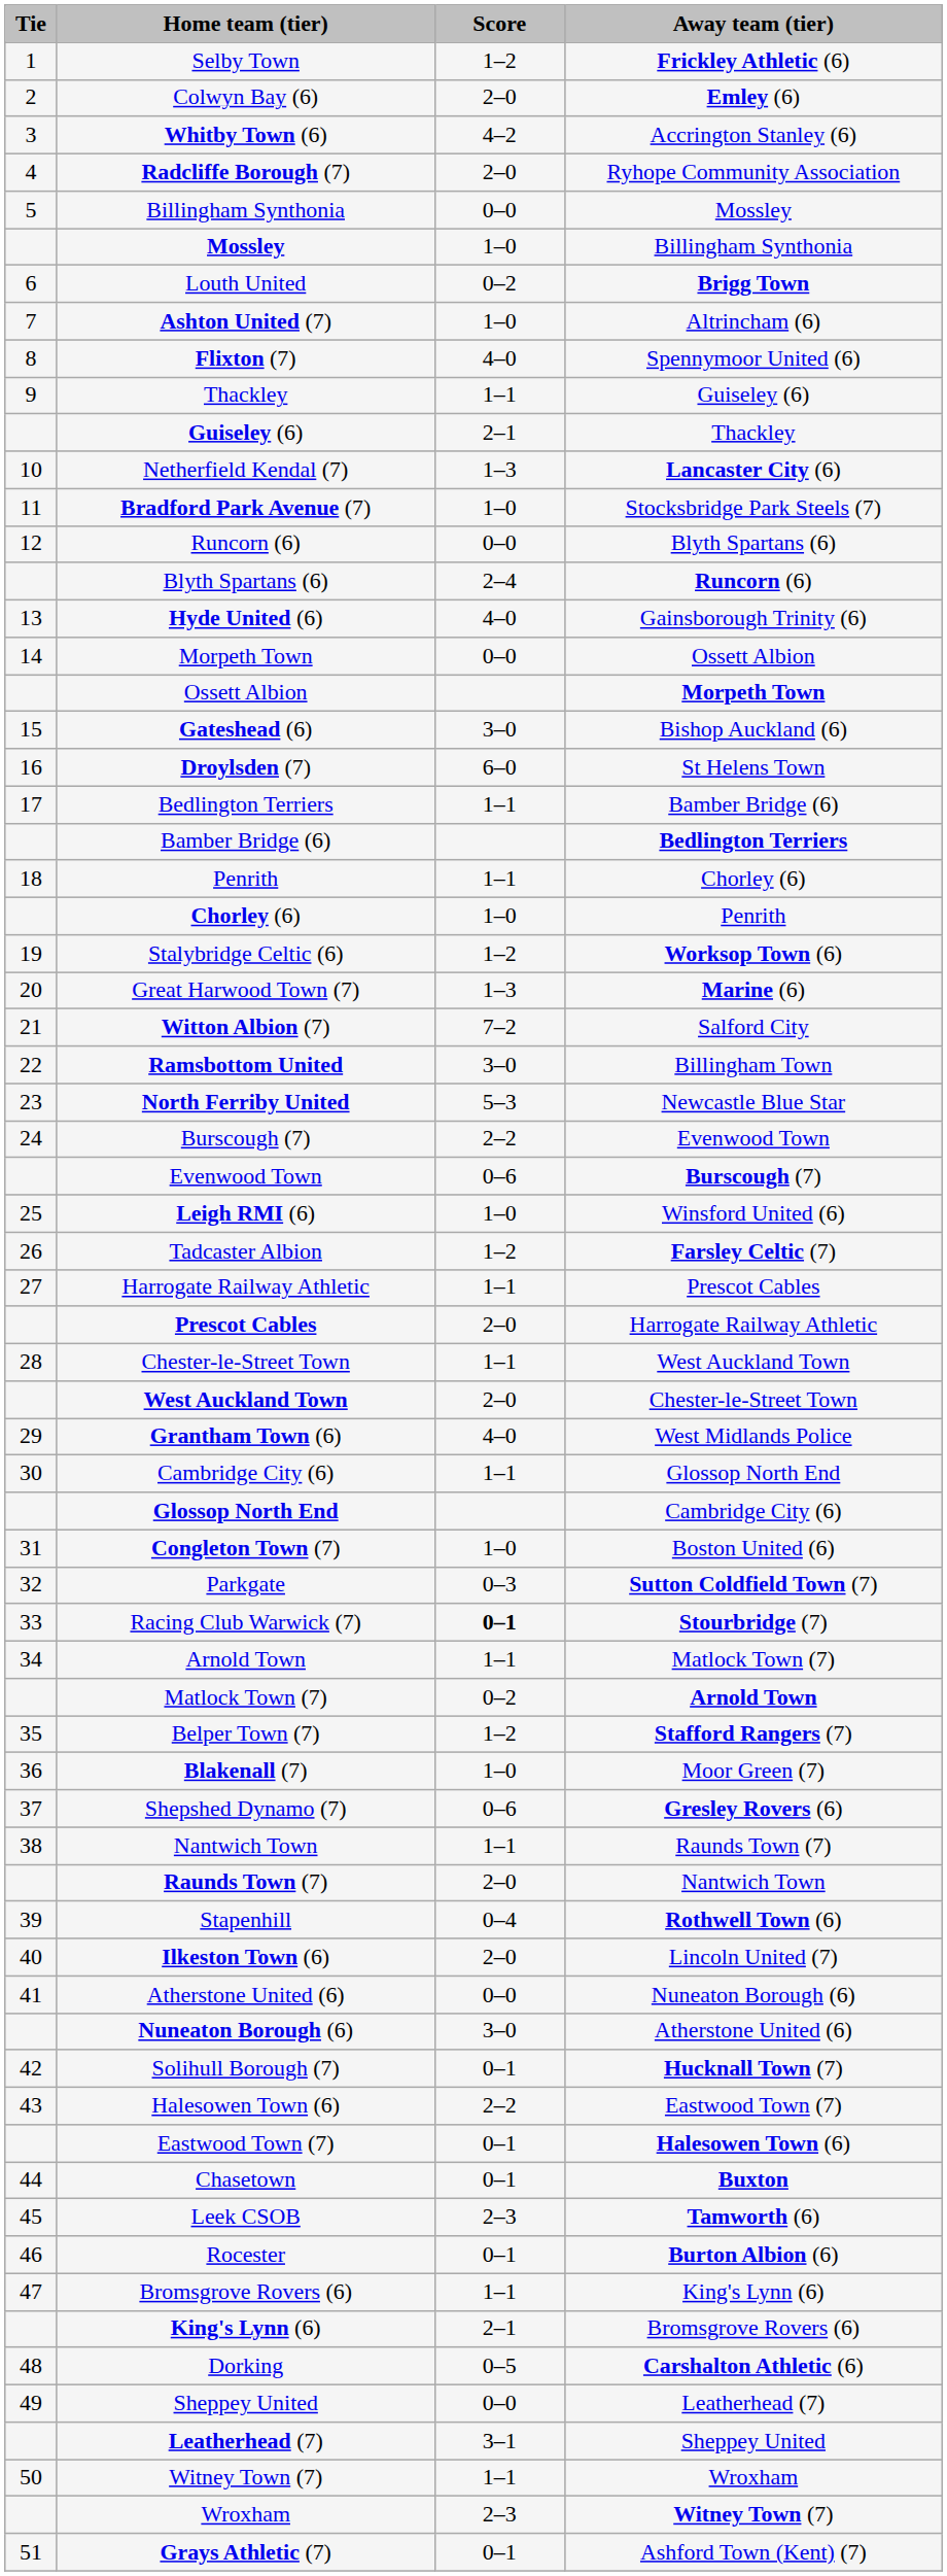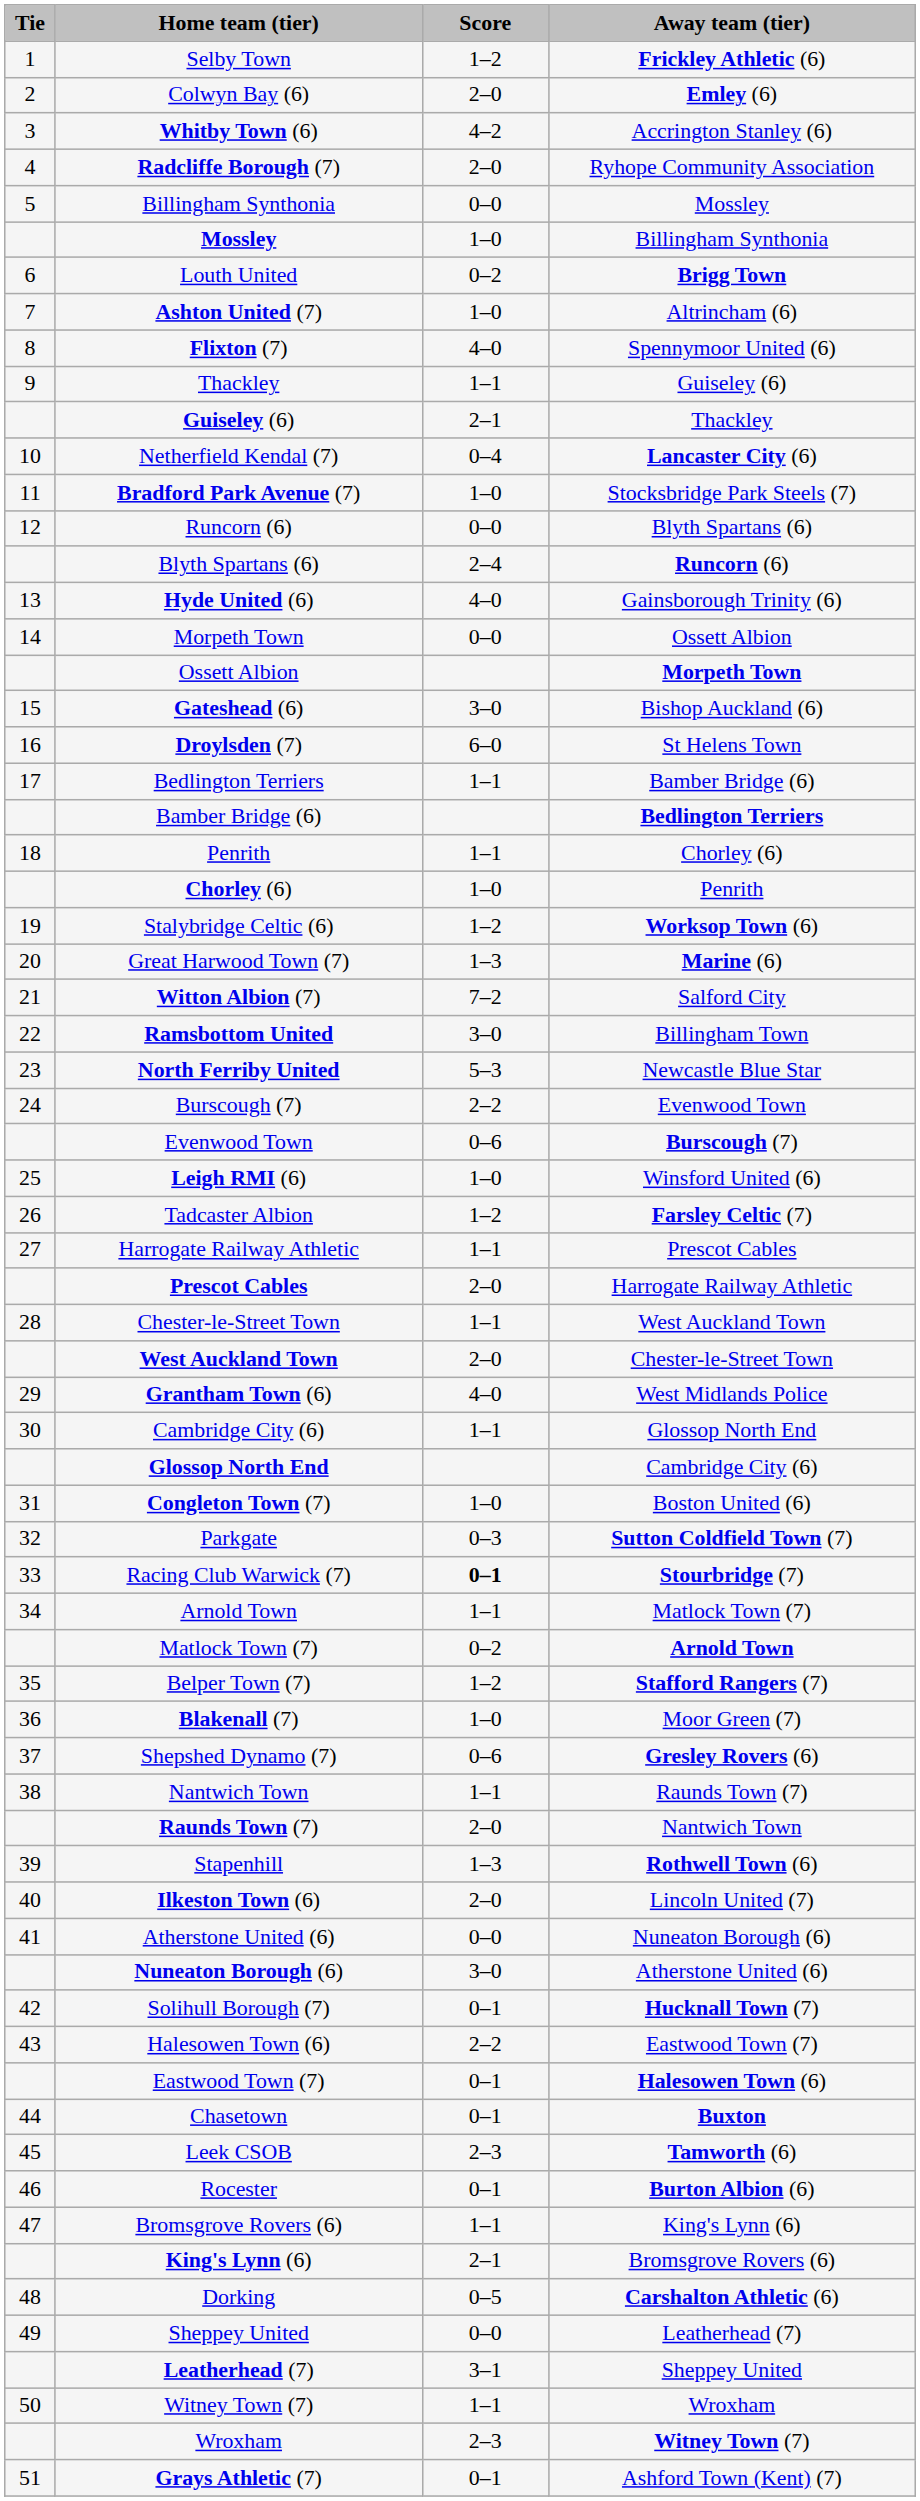Netherfield Kendal (7) | Score: 1–3 -> 0–4
Stapenhill | Score: 0–4 -> 1–3
